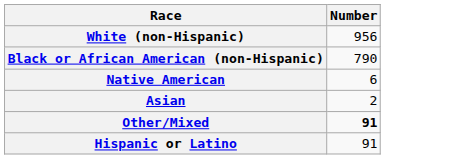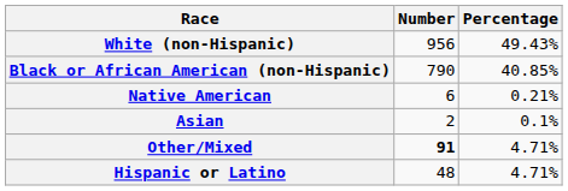+ column: Percentage | 49.43% | 40.85% | 0.21% | 0.1% | 4.71% | 4.71%
Hispanic or Latino | Number: 91 -> 48
